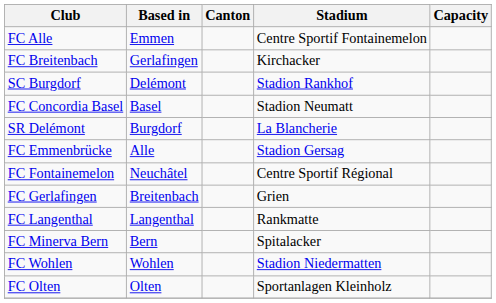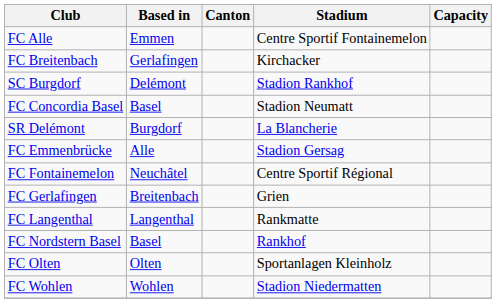- row: FC Minerva Bern | Bern | Spitalacker
+ row: FC Nordstern Basel | Basel | Rankhof
rows swapped: FC Olten <-> FC Wohlen
